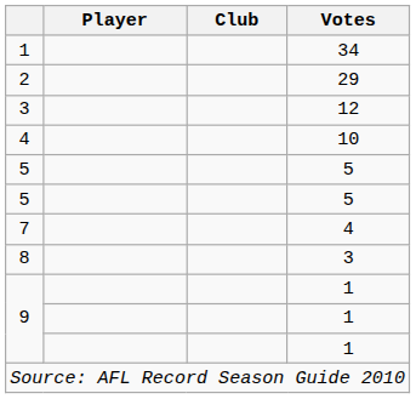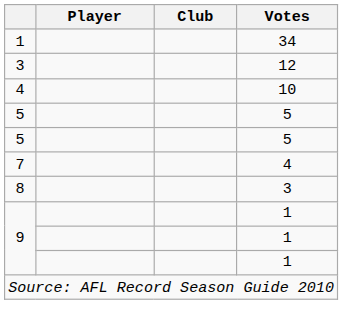- row: 2 | 29
